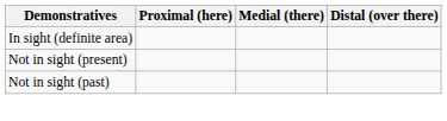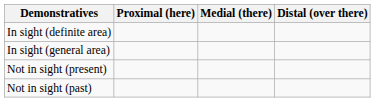+ row: In sight (general area)
